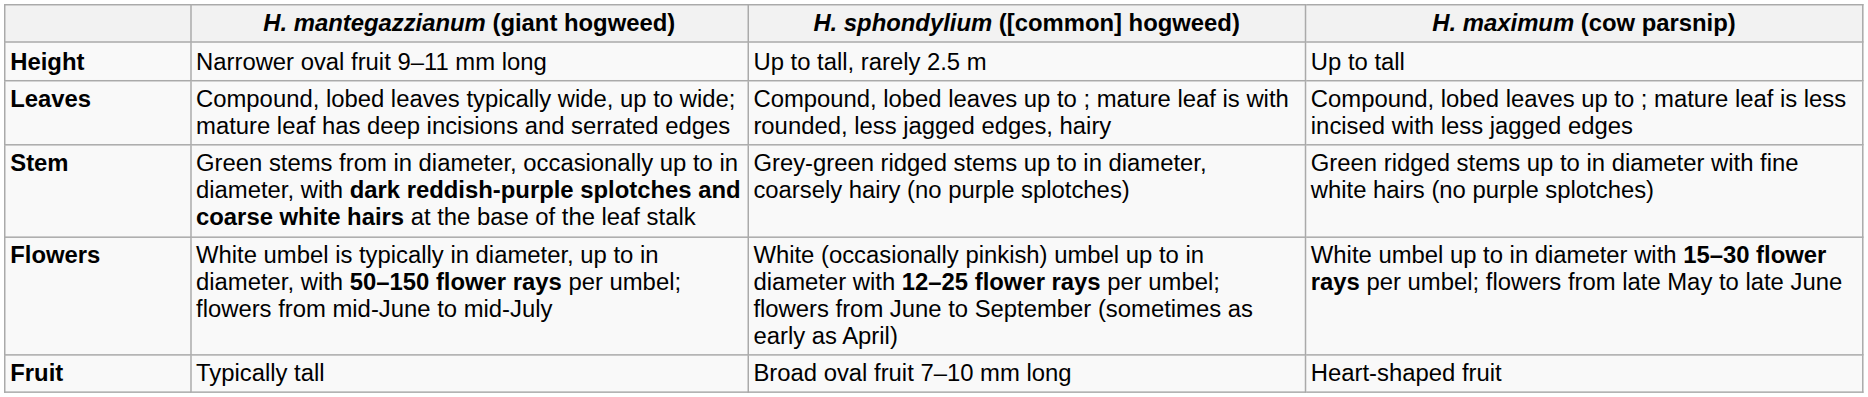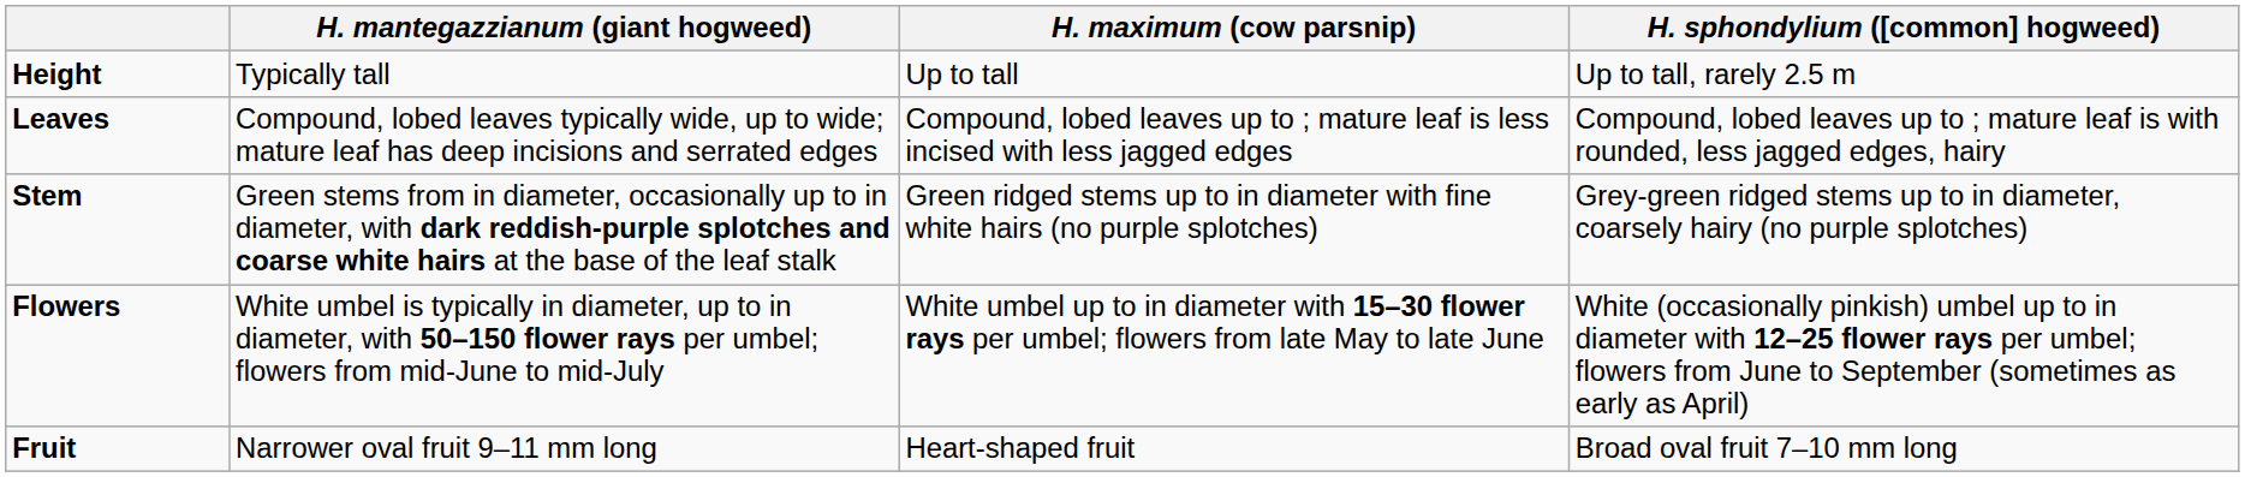columns swapped: H. maximum (cow parsnip) <-> H. sphondylium ([common] hogweed)
Height | H. mantegazzianum (giant hogweed): Narrower oval fruit 9–11 mm long -> Typically tall
Fruit | H. mantegazzianum (giant hogweed): Typically tall -> Narrower oval fruit 9–11 mm long
